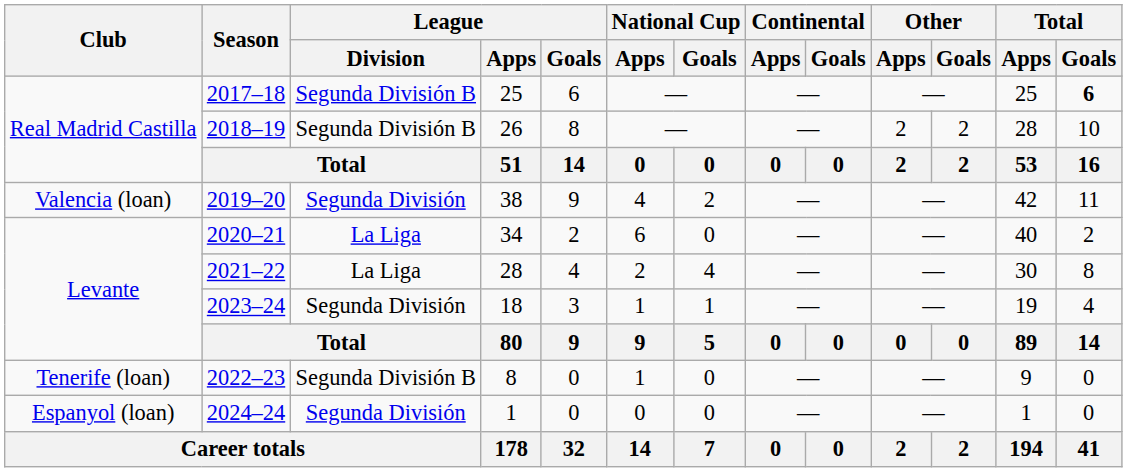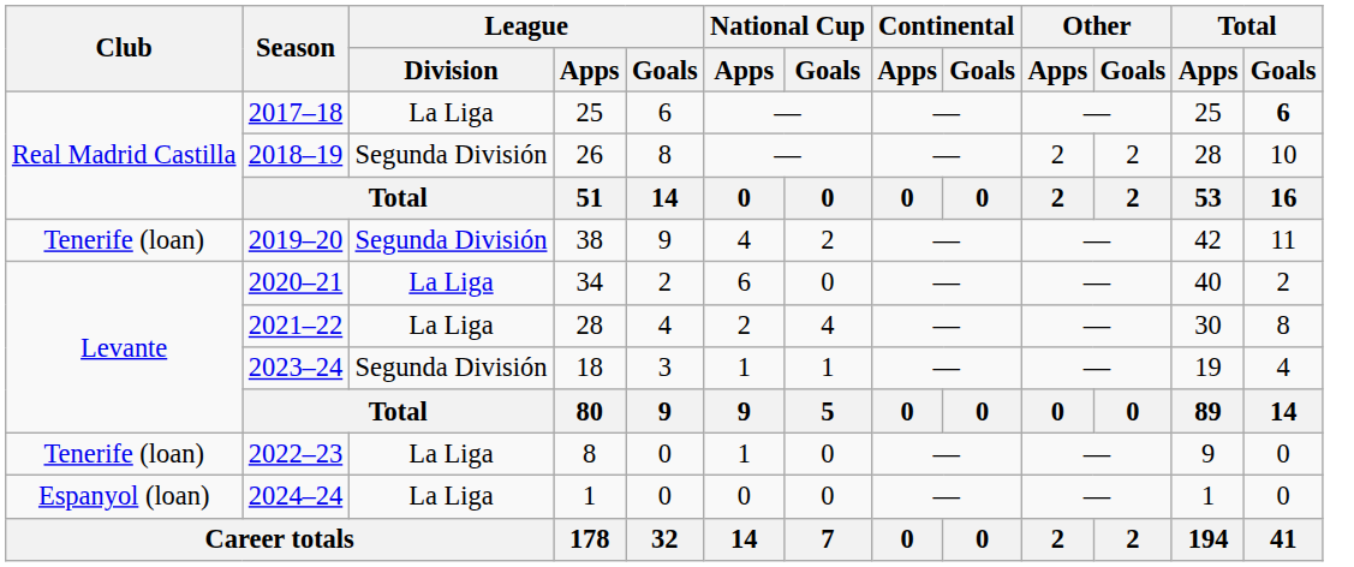2017–18 | League / Division: Segunda División B -> La Liga
2018–19 | League / Division: Segunda División B -> Segunda División
2019–20 | Club: Valencia (loan) -> Tenerife (loan)
2022–23 | League / Division: Segunda División B -> La Liga
2024–24 | League / Division: Segunda División -> La Liga
